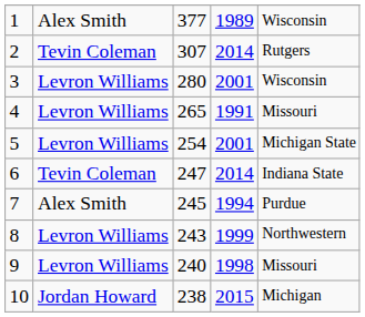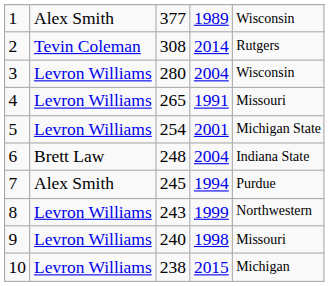2 | column 3: 307 -> 308
3 | column 4: 2001 -> 2004
6 | column 2: Tevin Coleman -> Brett Law
6 | column 3: 247 -> 248
6 | column 4: 2014 -> 2004
10 | column 2: Jordan Howard -> Levron Williams
